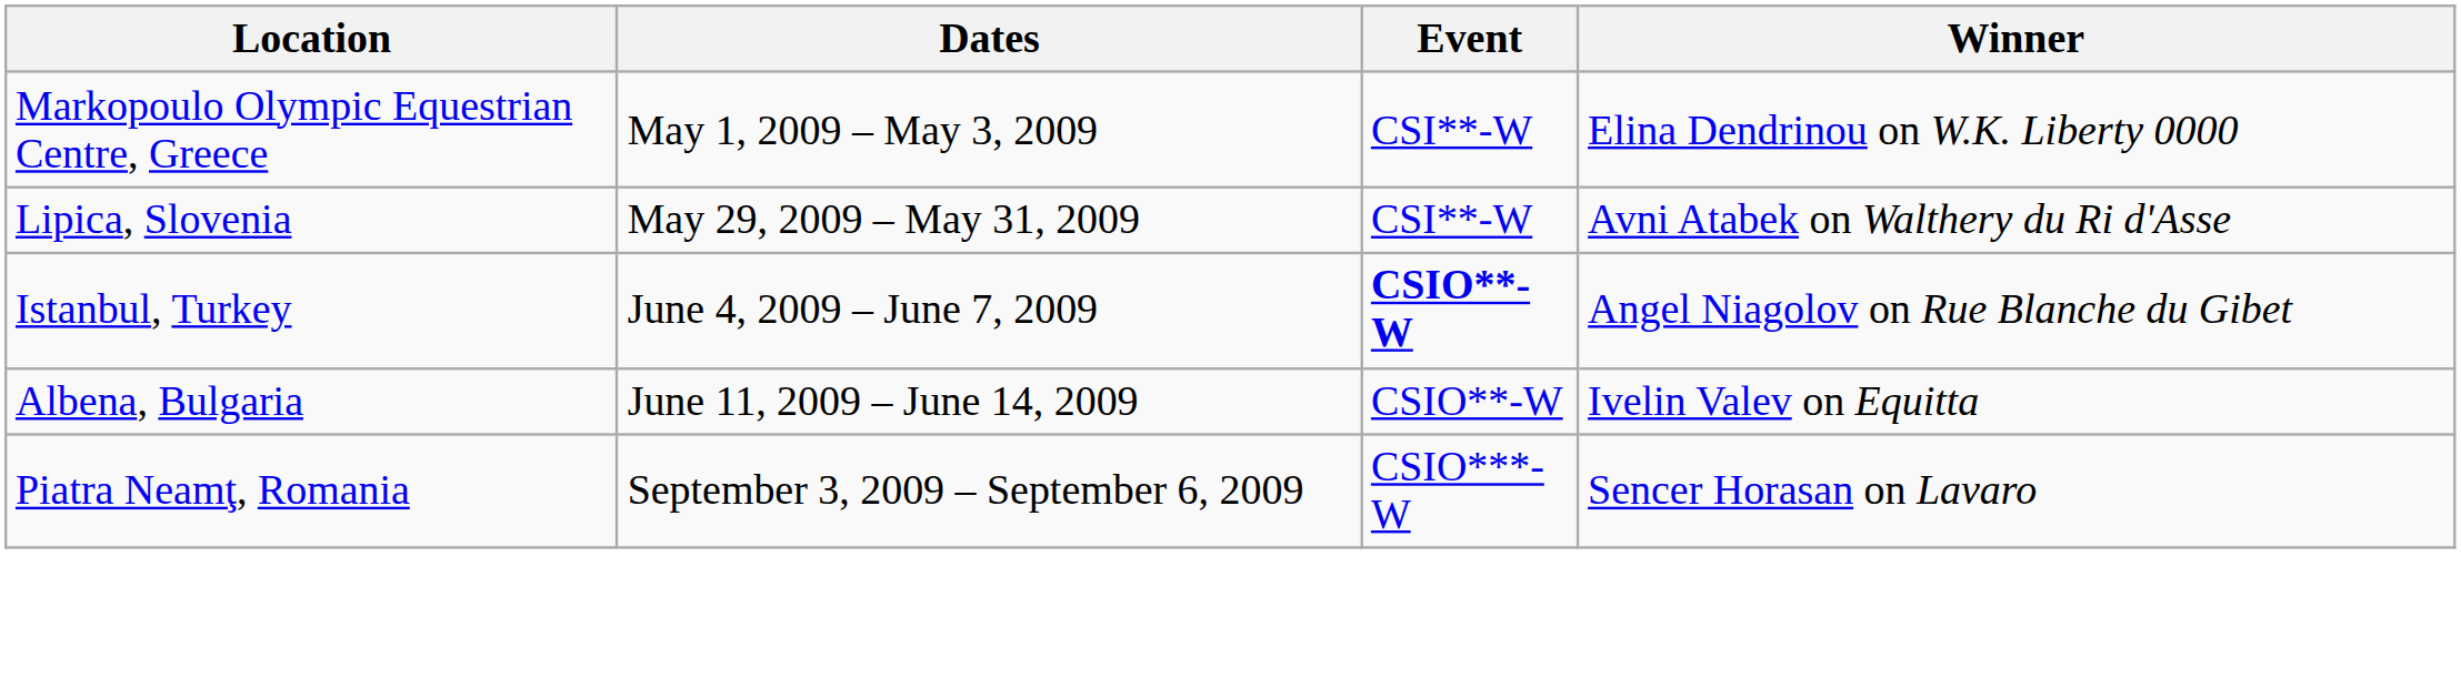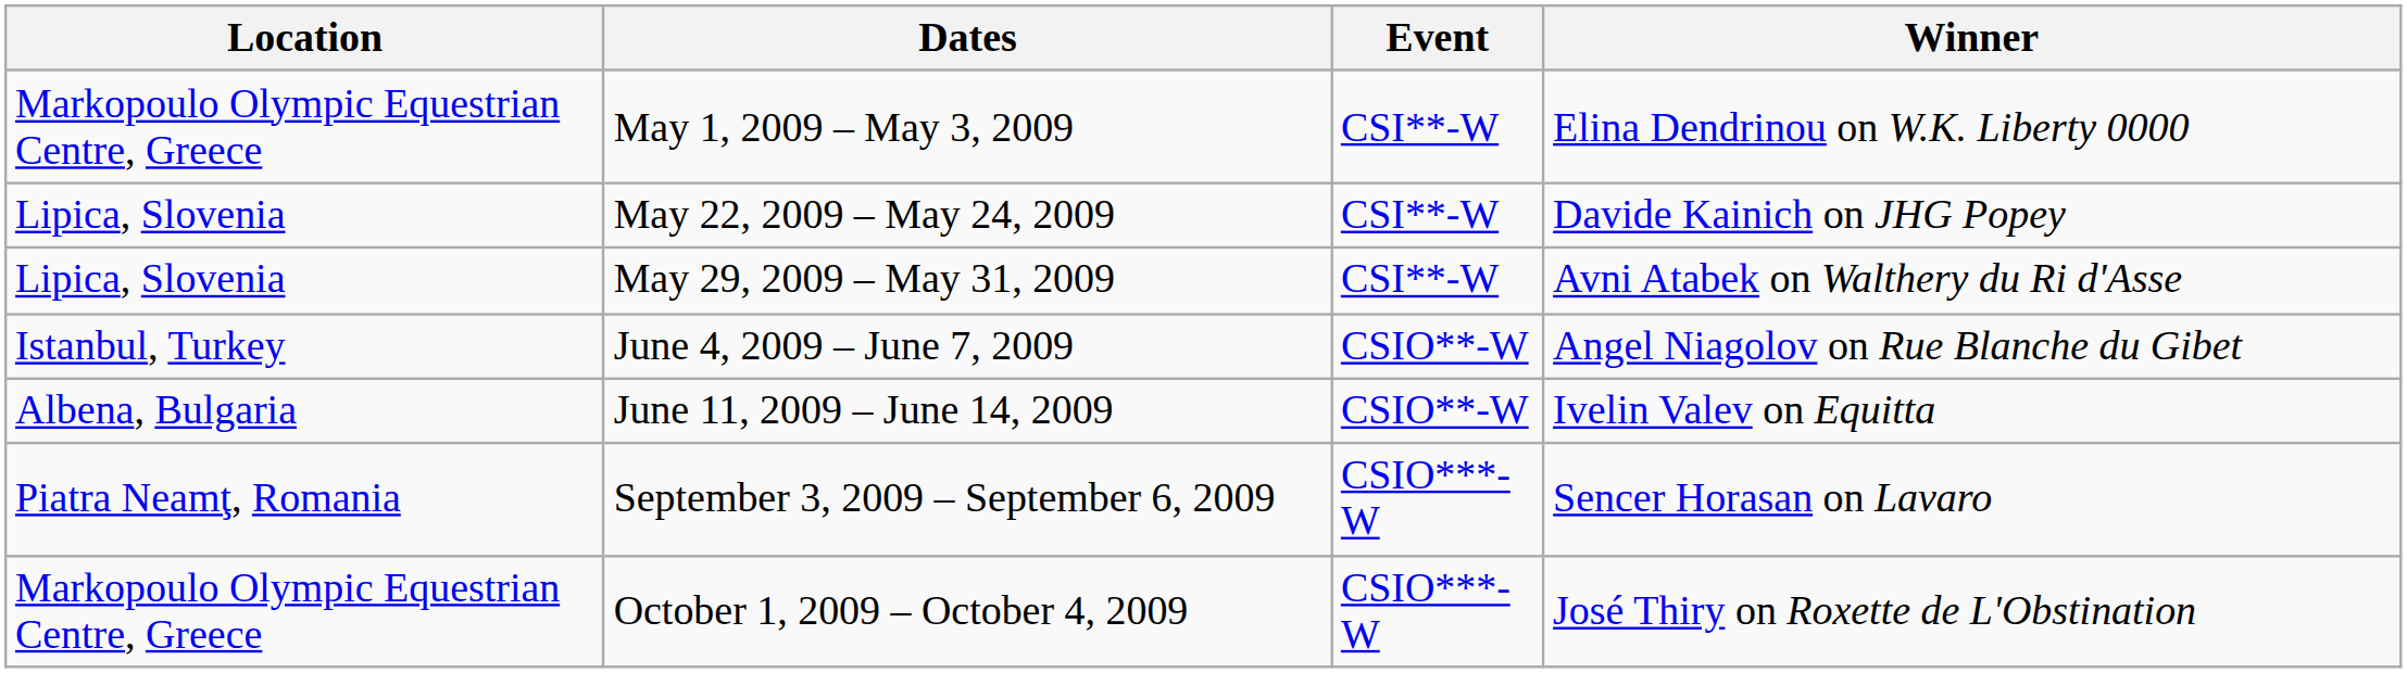+ row: Lipica, Slovenia | May 22, 2009 – May 24, 2009 | CSI**-W | Davide Kainich on JHG Popey
June 4, 2009 – June 7, 2009 | Event: bold -> normal
+ row: Markopoulo Olympic Equestrian Centre, Greece | October 1, 2009 – October 4, 2009 | CSIO***-W | José Thiry on Roxette de L'Obstination
